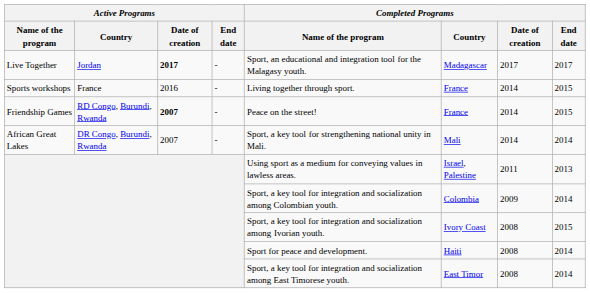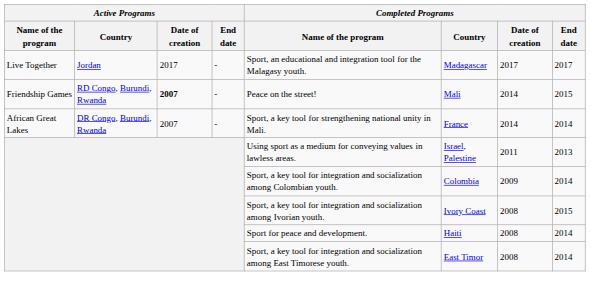Live Together | Active Programs / Date of creation: bold -> normal
- row: Sports workshops | France | 2016 | - | Living together through sport. | France | 2014 | 2015
Friendship Games | Completed Programs / Country: France -> Mali
African Great Lakes | Completed Programs / Country: Mali -> France
